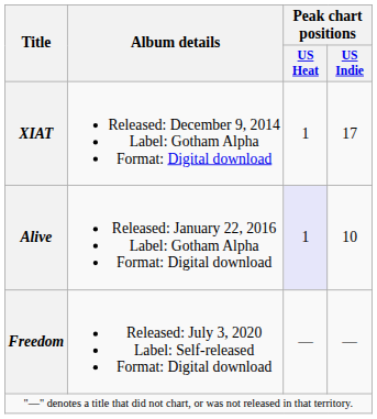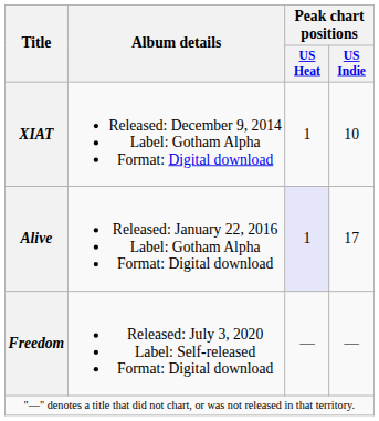XIAT | Peak chart positions / US Indie: 17 -> 10
Alive | Peak chart positions / US Indie: 10 -> 17
